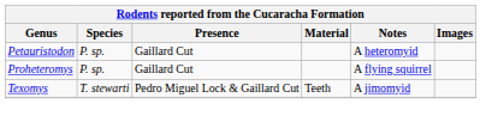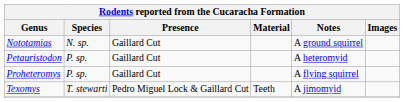+ row: Nototamias | N. sp. | Gaillard Cut | A ground squirrel
